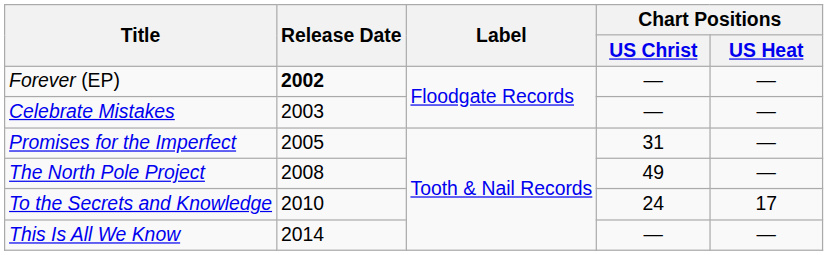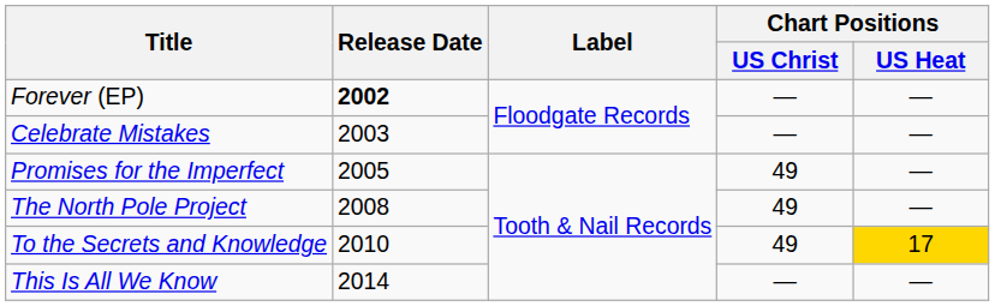Promises for the Imperfect | Chart Positions / US Christ: 31 -> 49
To the Secrets and Knowledge | Chart Positions / US Christ: 24 -> 49
To the Secrets and Knowledge | Chart Positions / US Heat: no background -> gold background
